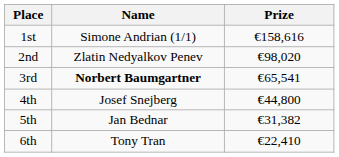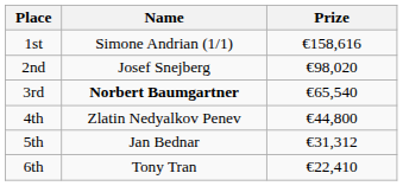2nd | Name: Zlatin Nedyalkov Penev -> Josef Snejberg
3rd | Prize: €65,541 -> €65,540
4th | Name: Josef Snejberg -> Zlatin Nedyalkov Penev
5th | Prize: €31,382 -> €31,312
